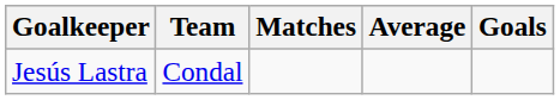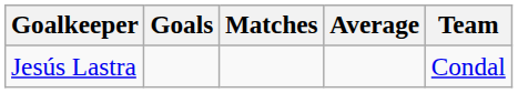columns swapped: Goals <-> Team
